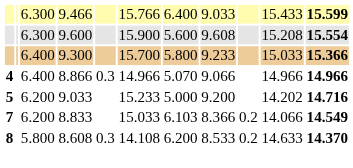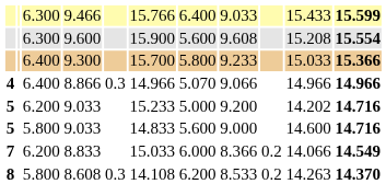+ row: 5 | 5.800 | 9.033 | 14.833 | 5.600 | 9.000 | 14.600 | 14.716
8.833 | column 7: 6.103 -> 6.000
8.608 | column 10: 14.633 -> 14.263
